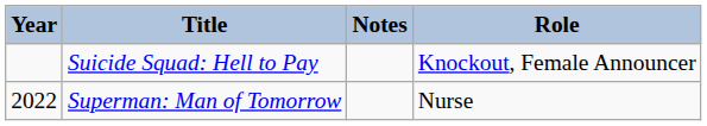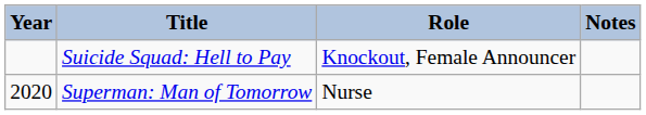columns swapped: Role <-> Notes
Superman: Man of Tomorrow | Year: 2022 -> 2020
